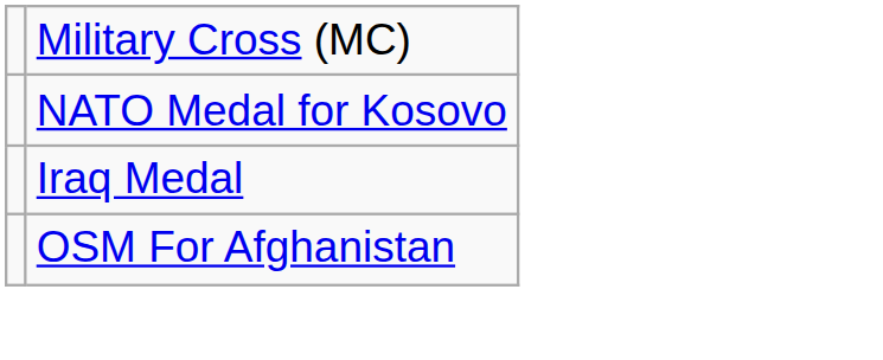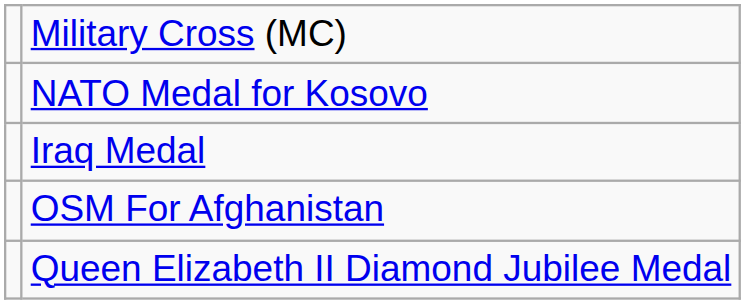+ row: Queen Elizabeth II Diamond Jubilee Medal
